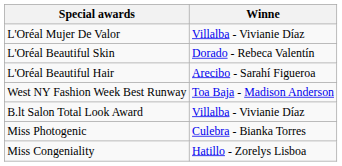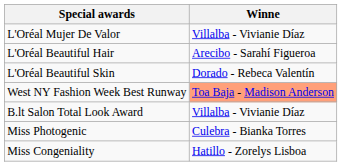rows swapped: L'Oréal Beautiful Hair <-> L'Oréal Beautiful Skin
West NY Fashion Week Best Runway | Winne: no background -> lightsalmon background
